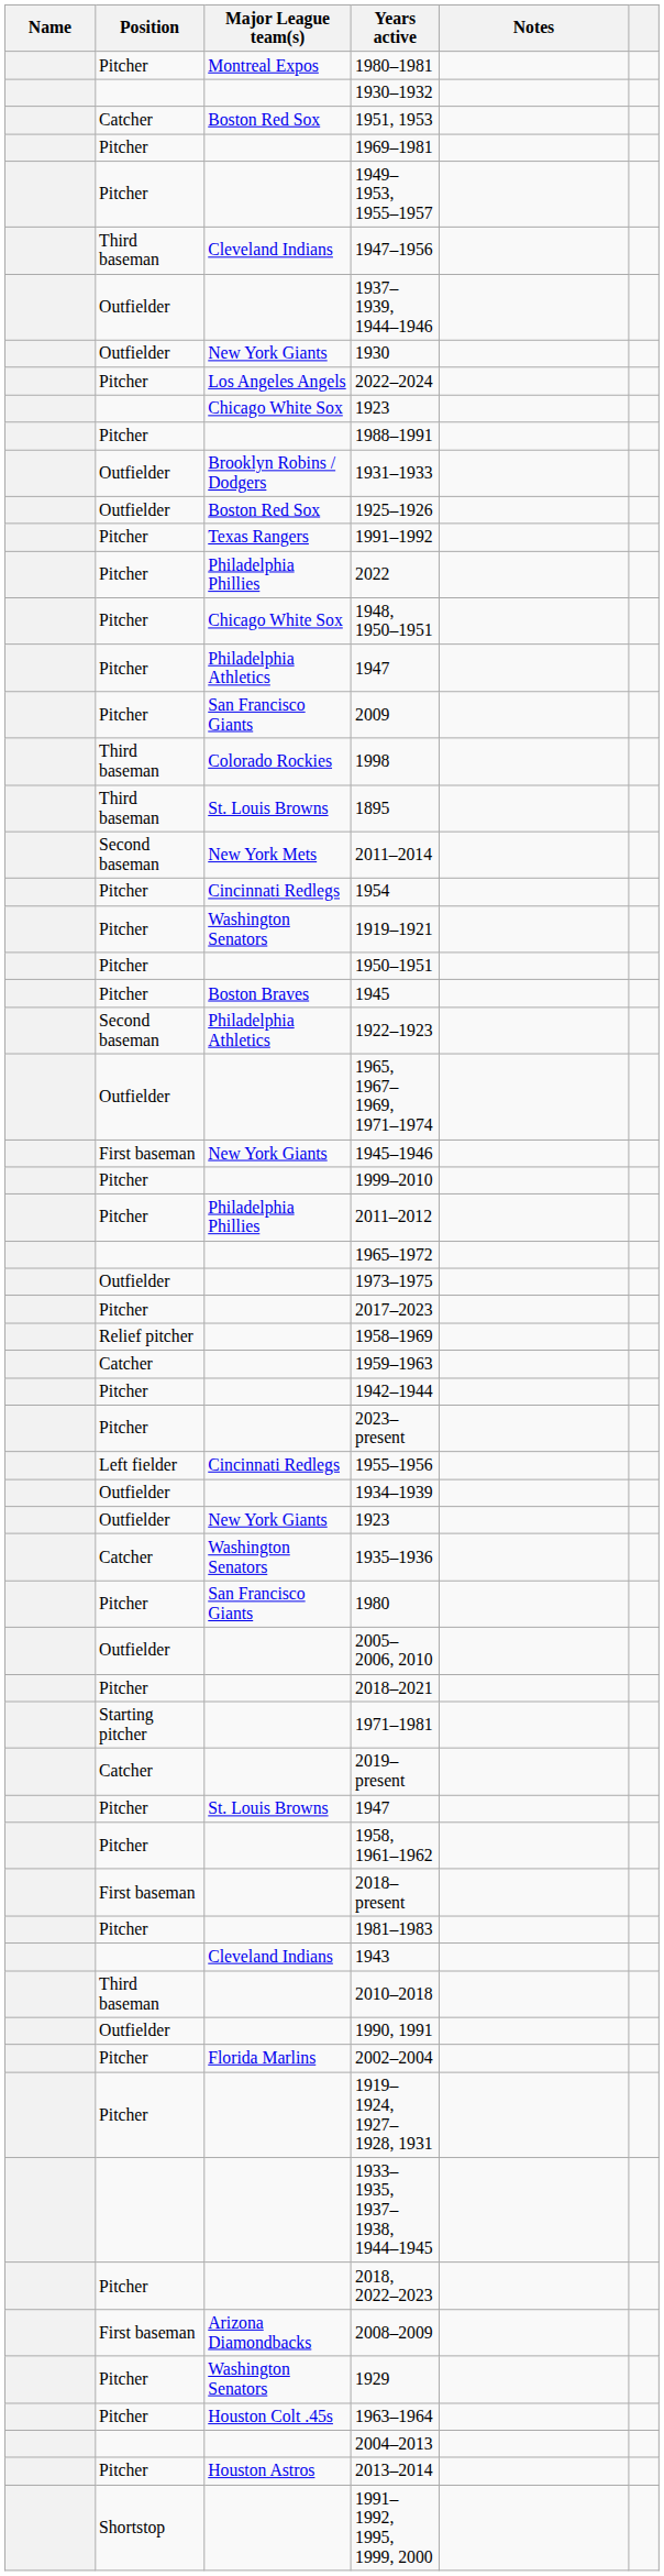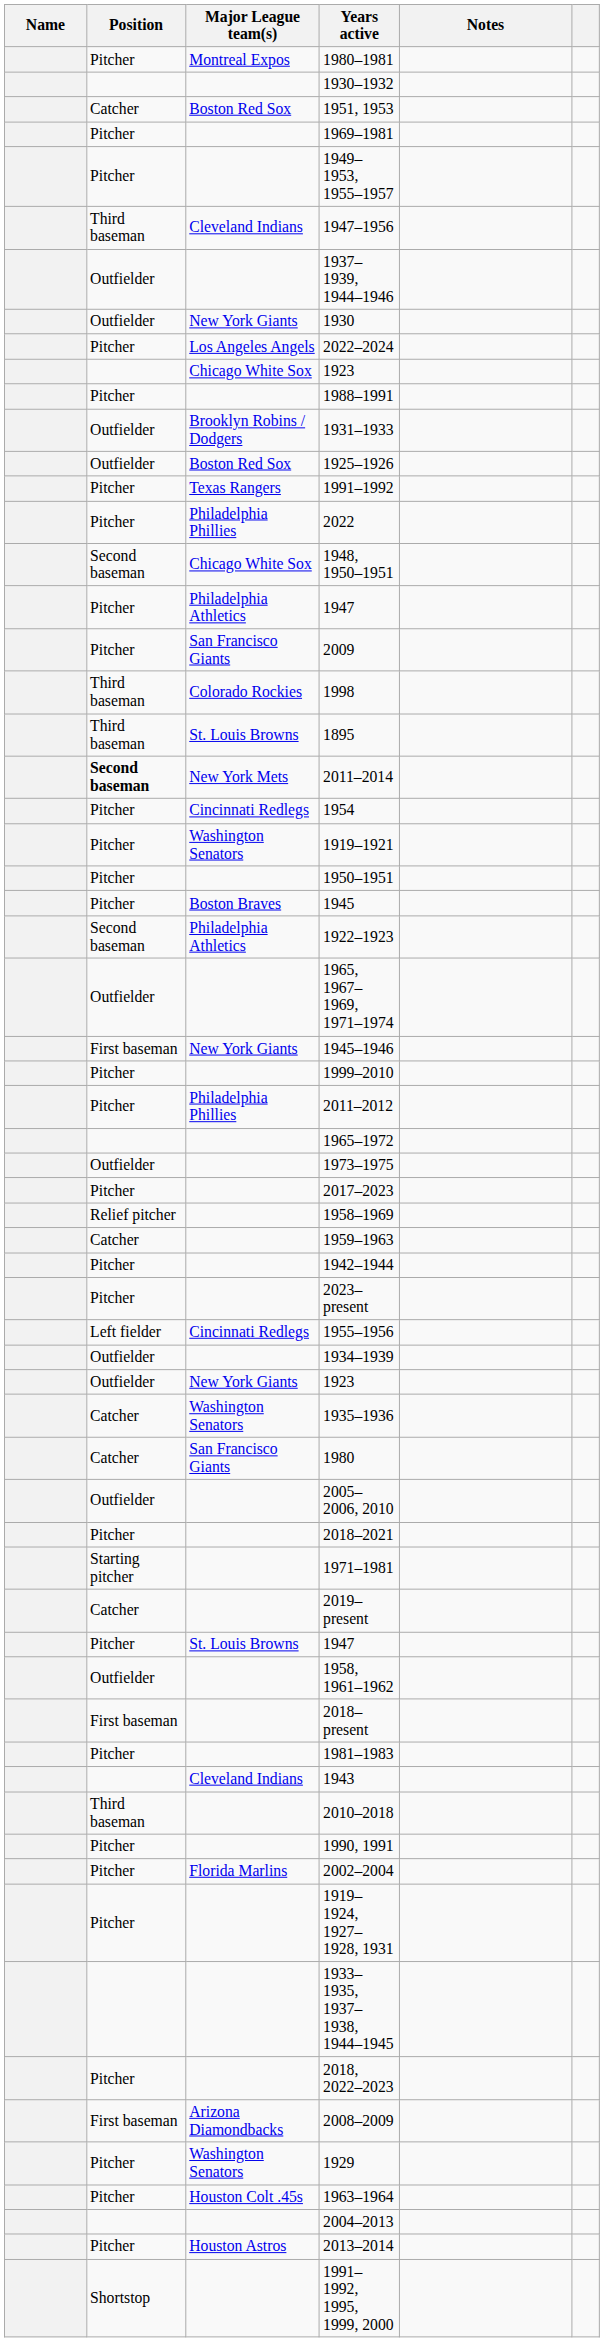1948, 1950–1951 | Position: Pitcher -> Second baseman
2011–2014 | Position: normal -> bold
1980 | Position: Pitcher -> Catcher
1958, 1961–1962 | Position: Pitcher -> Outfielder
1990, 1991 | Position: Outfielder -> Pitcher
